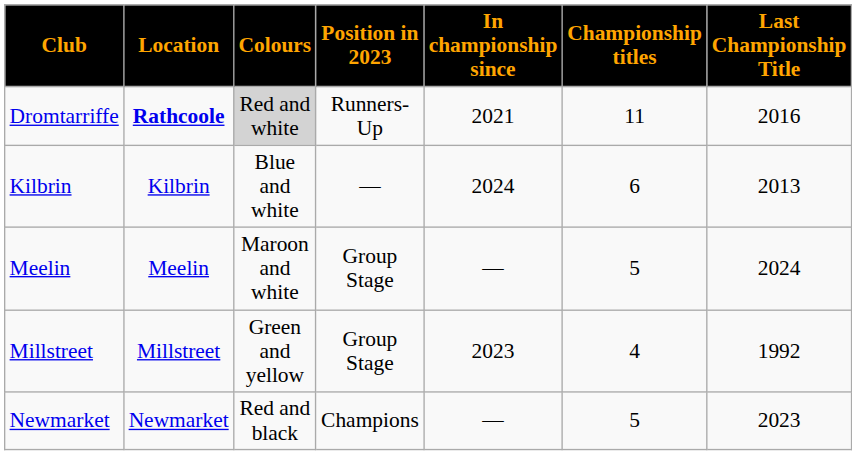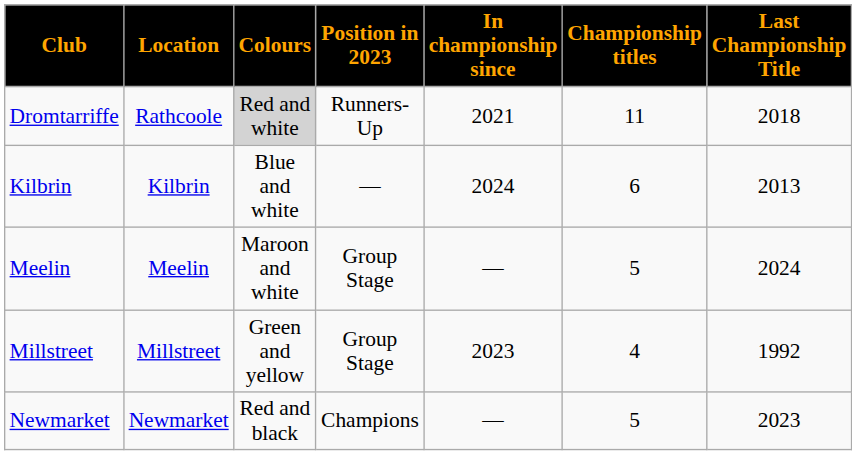Dromtarriffe | Location: bold -> normal
Dromtarriffe | Last Championship Title: 2016 -> 2018
